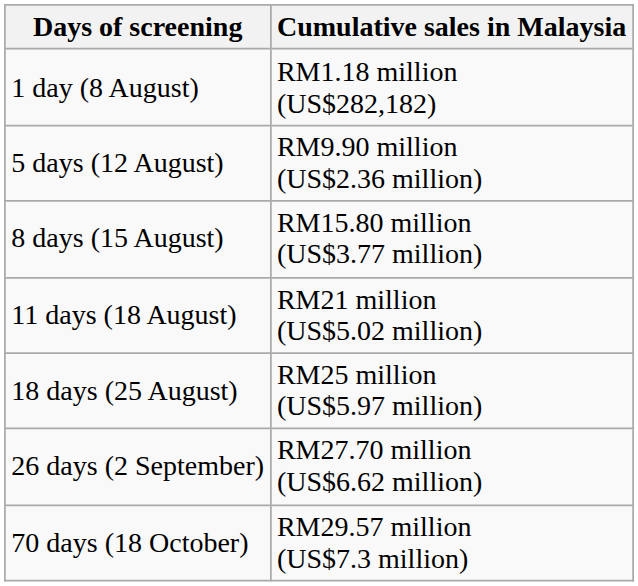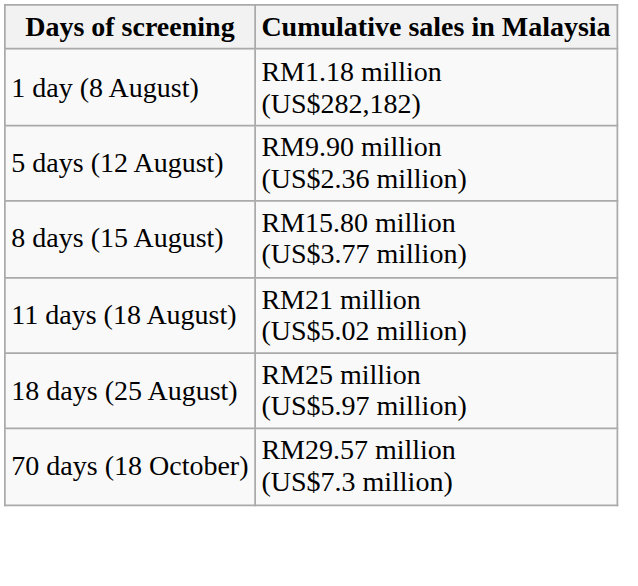- row: 26 days (2 September) | RM27.70 million (US$6.62 million)
